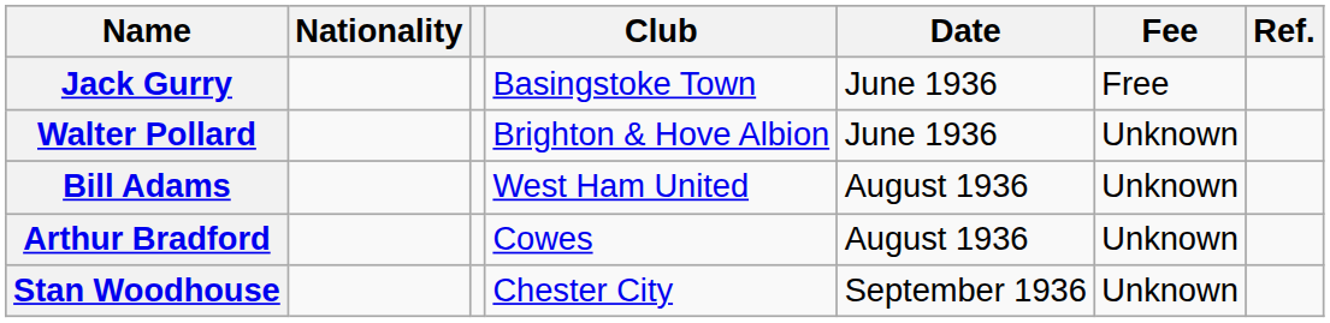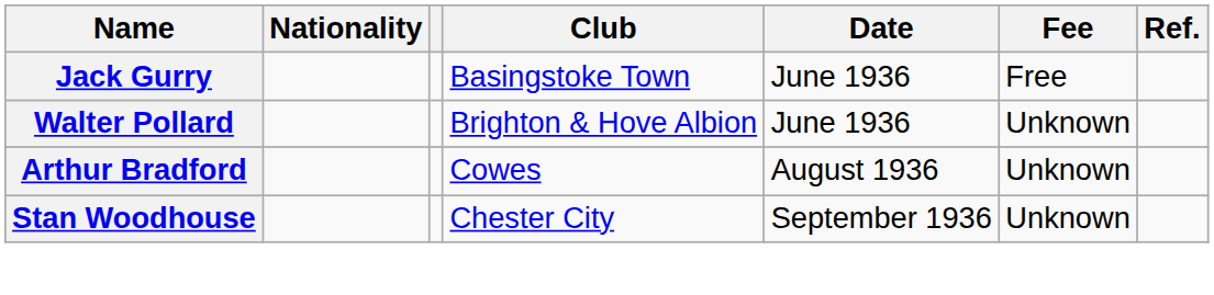- row: Bill Adams | West Ham United | August 1936 | Unknown
